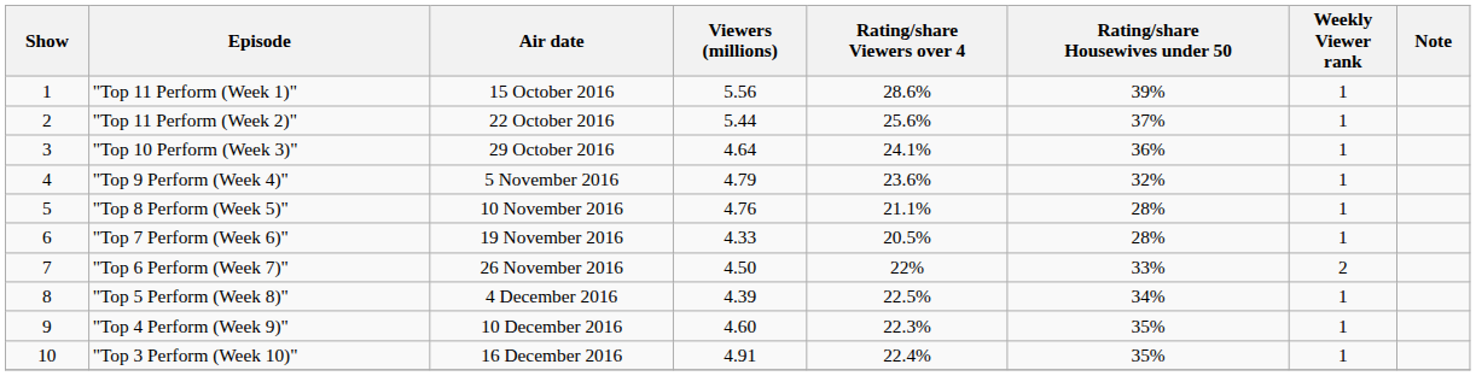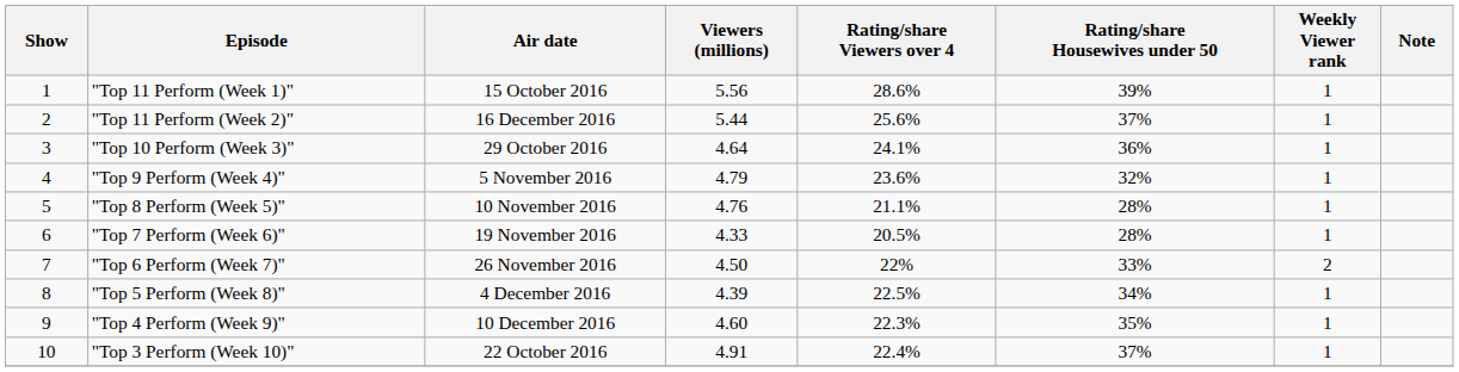"Top 11 Perform (Week 2)" | Air date: 22 October 2016 -> 16 December 2016
"Top 3 Perform (Week 10)" | Air date: 16 December 2016 -> 22 October 2016
"Top 3 Perform (Week 10)" | Rating/share Housewives under 50: 35% -> 37%
